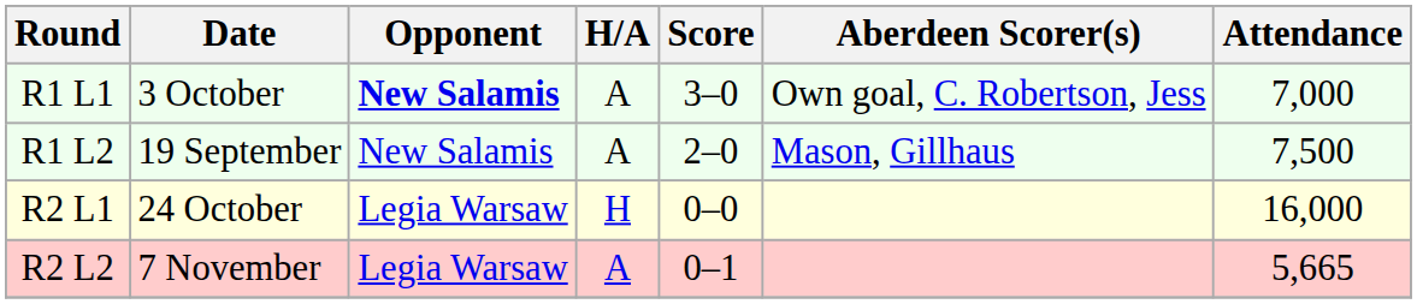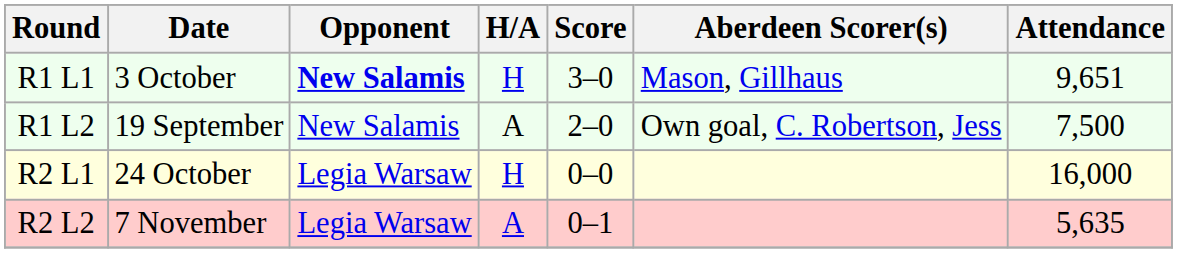R1 L1 | H/A: A -> H
R1 L1 | Aberdeen Scorer(s): Own goal, C. Robertson, Jess -> Mason, Gillhaus
R1 L1 | Attendance: 7,000 -> 9,651
R1 L2 | Aberdeen Scorer(s): Mason, Gillhaus -> Own goal, C. Robertson, Jess
R2 L2 | Attendance: 5,665 -> 5,635
